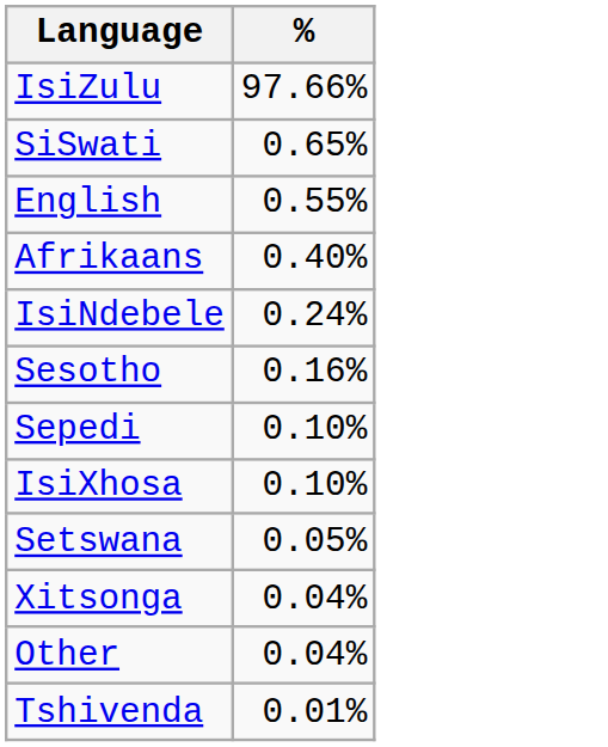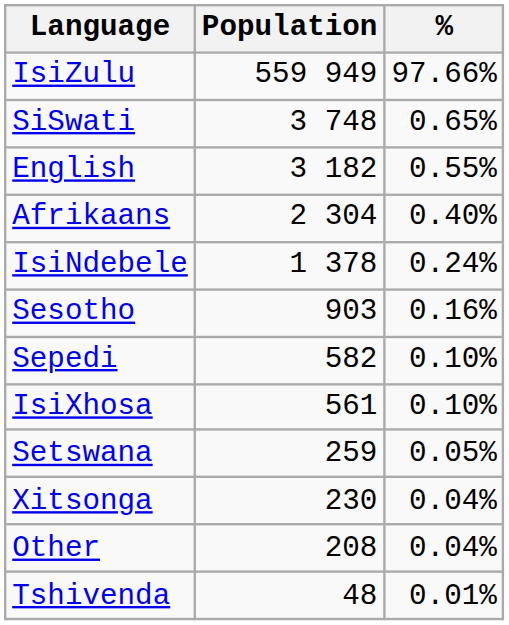+ column: Population | 559 949 | 3 748 | 3 182 | 2 304 | 1 378 | 903 | 582 | 561 | 259 | 230 | 208 | 48
